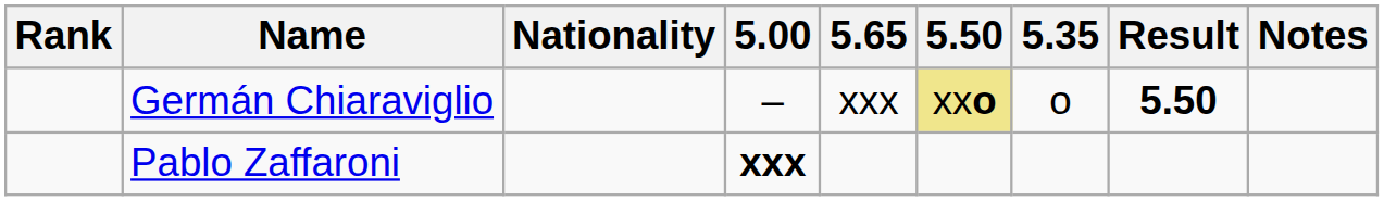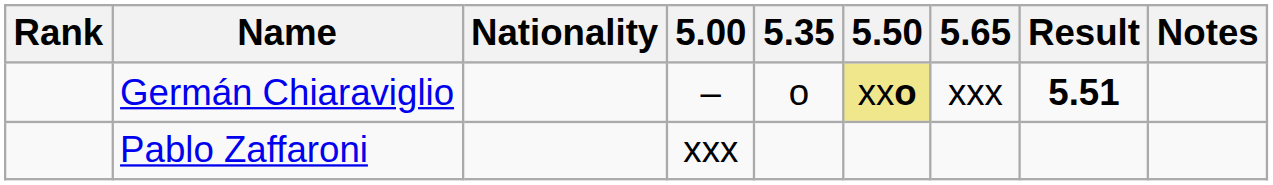columns swapped: 5.35 <-> 5.65
Germán Chiaraviglio | Result: 5.50 -> 5.51
Pablo Zaffaroni | 5.00: bold -> normal
